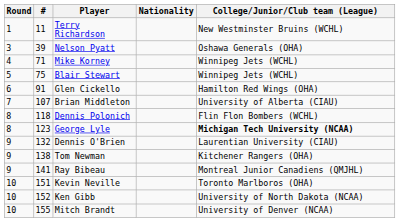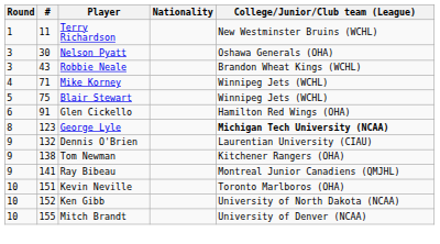Nelson Pyatt | #: 39 -> 30
+ row: 3 | 43 | Robbie Neale | Brandon Wheat Kings (WCHL)
- row: 7 | 107 | Brian Middleton | University of Alberta (CIAU)
- row: 8 | 118 | Dennis Polonich | Flin Flon Bombers (WCHL)
